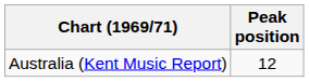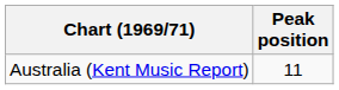Australia (Kent Music Report) | Peak position: 12 -> 11
